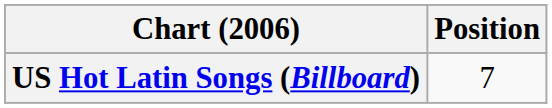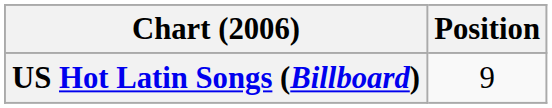US Hot Latin Songs (Billboard) | Position: 7 -> 9
